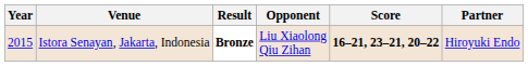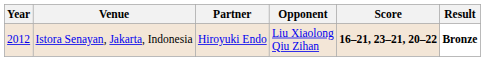columns swapped: Partner <-> Result
Istora Senayan, Jakarta, Indonesia | Year: 2015 -> 2012
